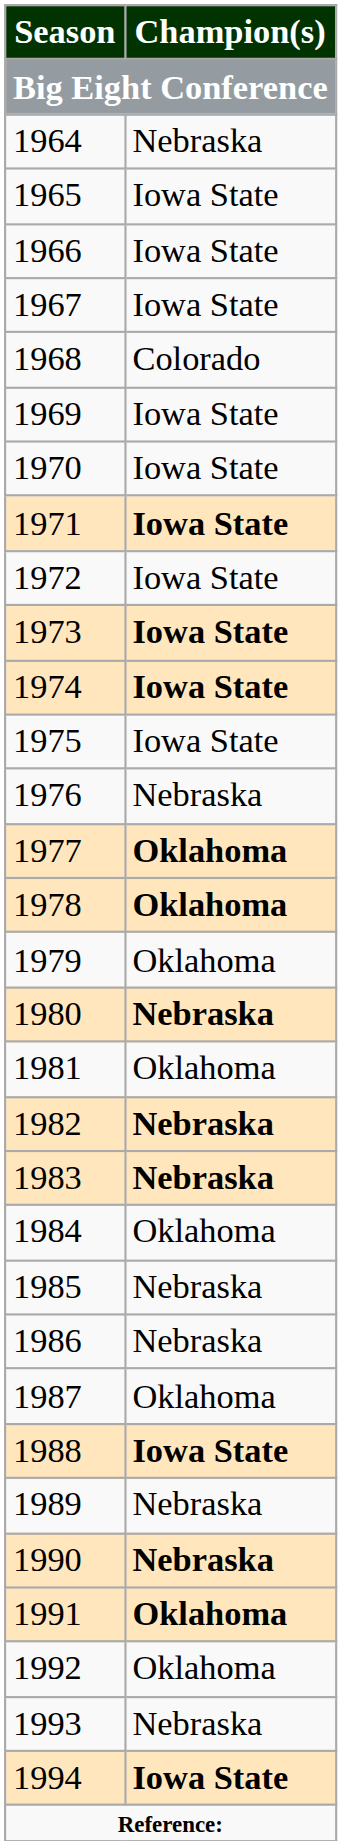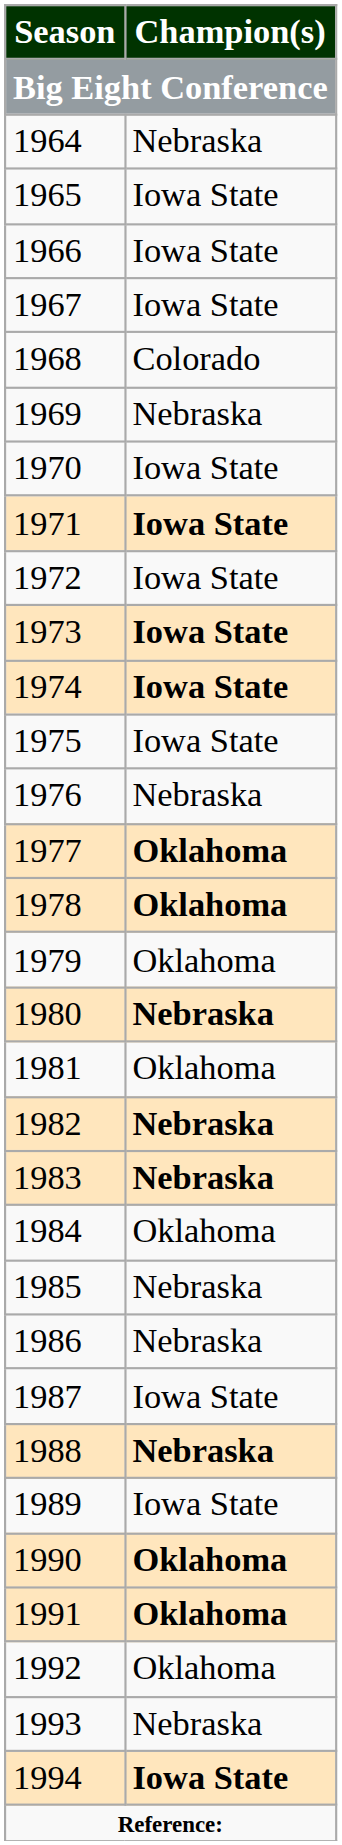1969 | Champion(s): Iowa State -> Nebraska
1987 | Champion(s): Oklahoma -> Iowa State
1988 | Champion(s): Iowa State -> Nebraska
1989 | Champion(s): Nebraska -> Iowa State
1990 | Champion(s): Nebraska -> Oklahoma
